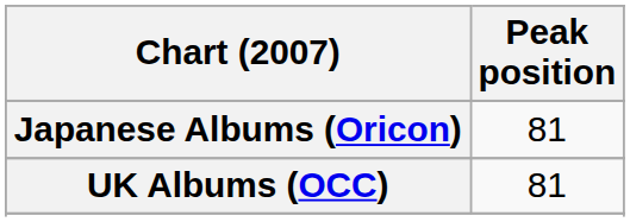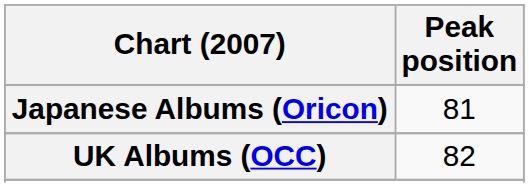UK Albums (OCC) | Peak position: 81 -> 82
